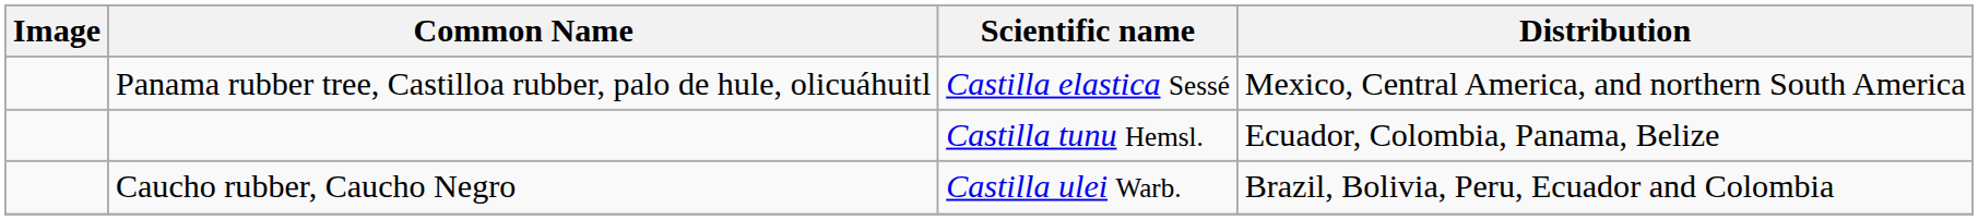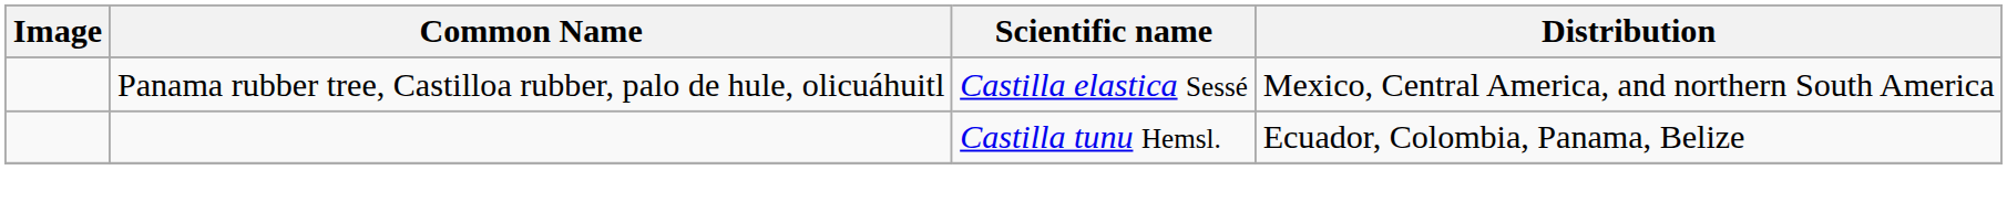- row: Caucho rubber, Caucho Negro | Castilla ulei Warb. | Brazil, Bolivia, Peru, Ecuador and Colombia
